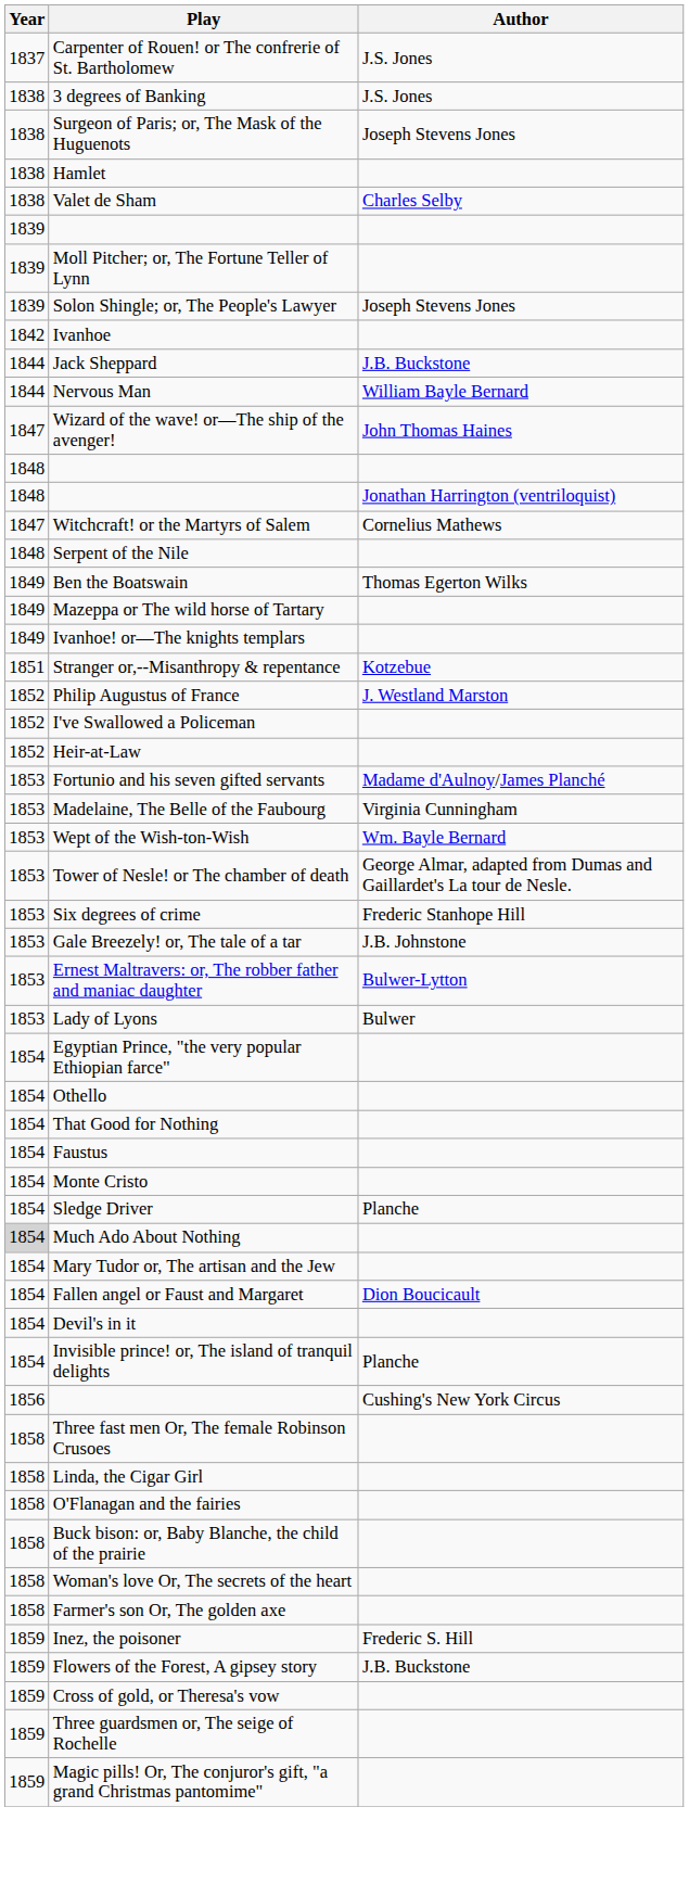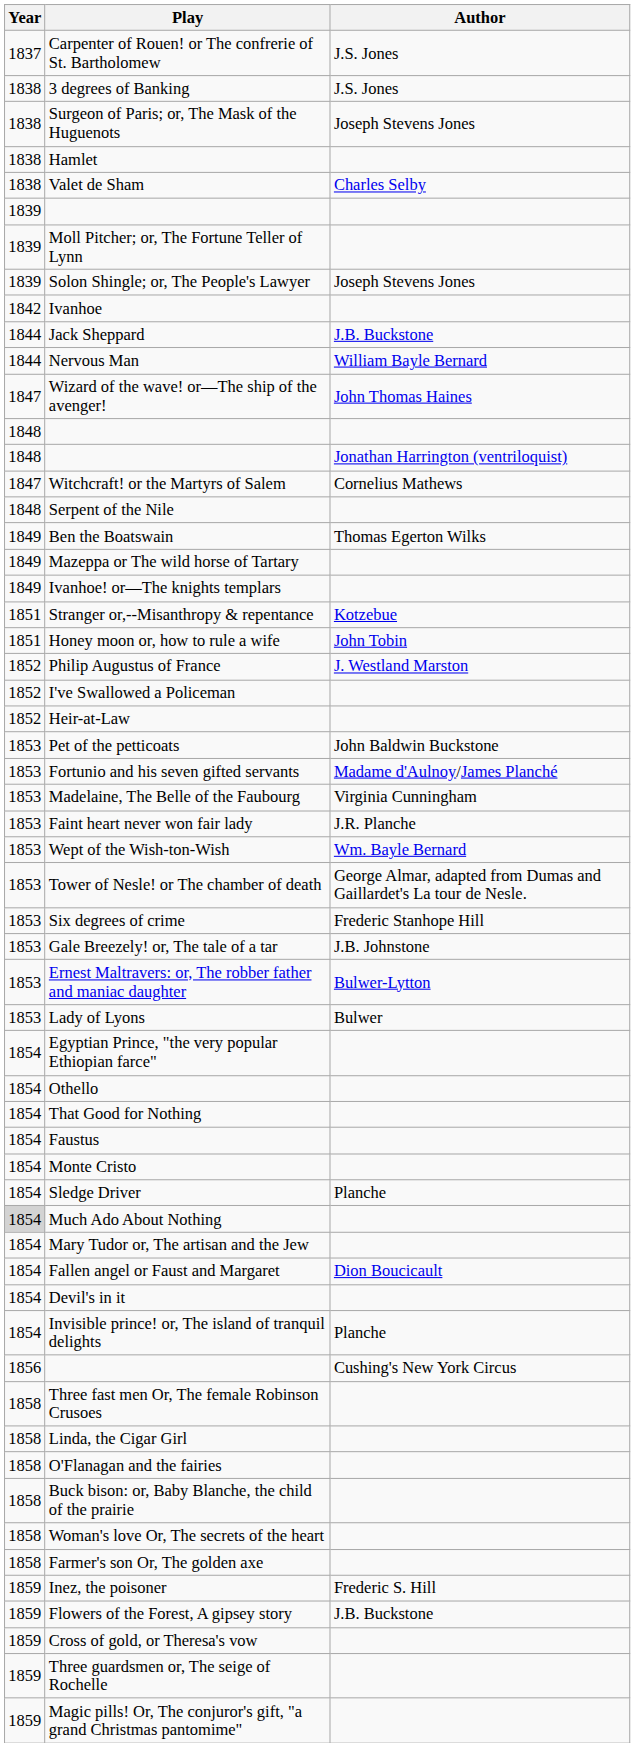+ row: 1851 | Honey moon or, how to rule a wife | John Tobin
+ row: 1853 | Pet of the petticoats | John Baldwin Buckstone
+ row: 1853 | Faint heart never won fair lady | J.R. Planche
